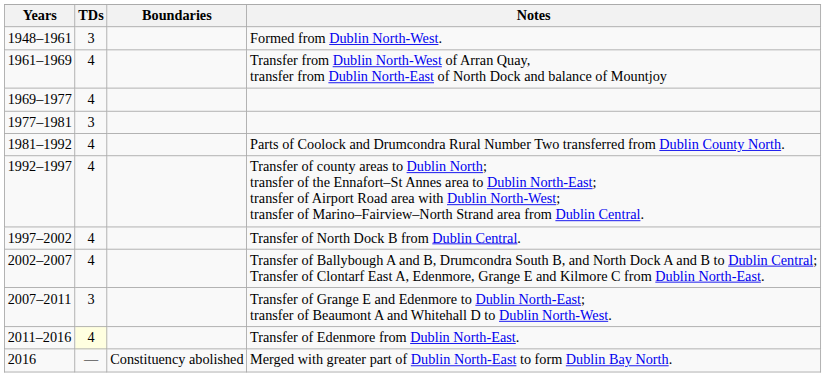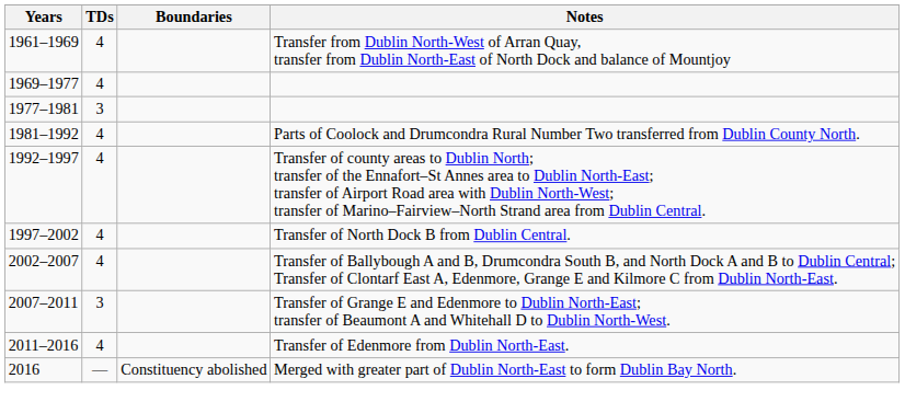- row: 1948–1961 | 3 | Formed from Dublin North-West.
Transfer of Edenmore from Dublin North-East. | TDs: lightyellow background -> no background
